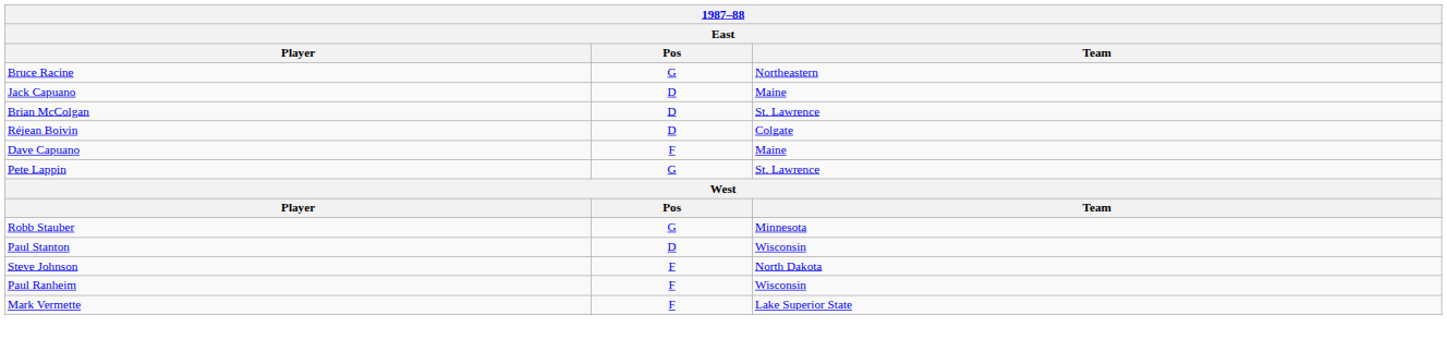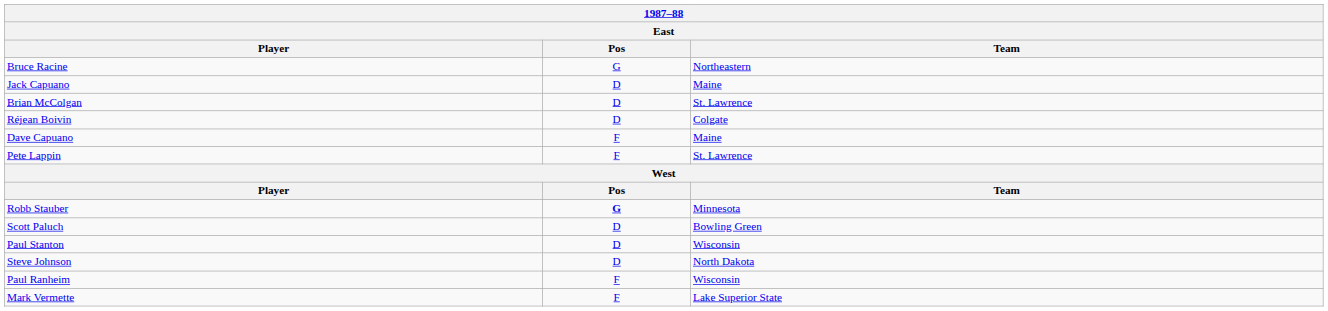Pete Lappin | Pos: G -> F
Robb Stauber | Pos: normal -> bold
+ row: Scott Paluch | D | Bowling Green
Steve Johnson | Pos: F -> D
